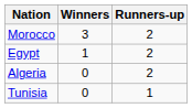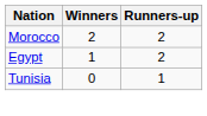Morocco | Winners: 3 -> 2
- row: Algeria | 0 | 2
